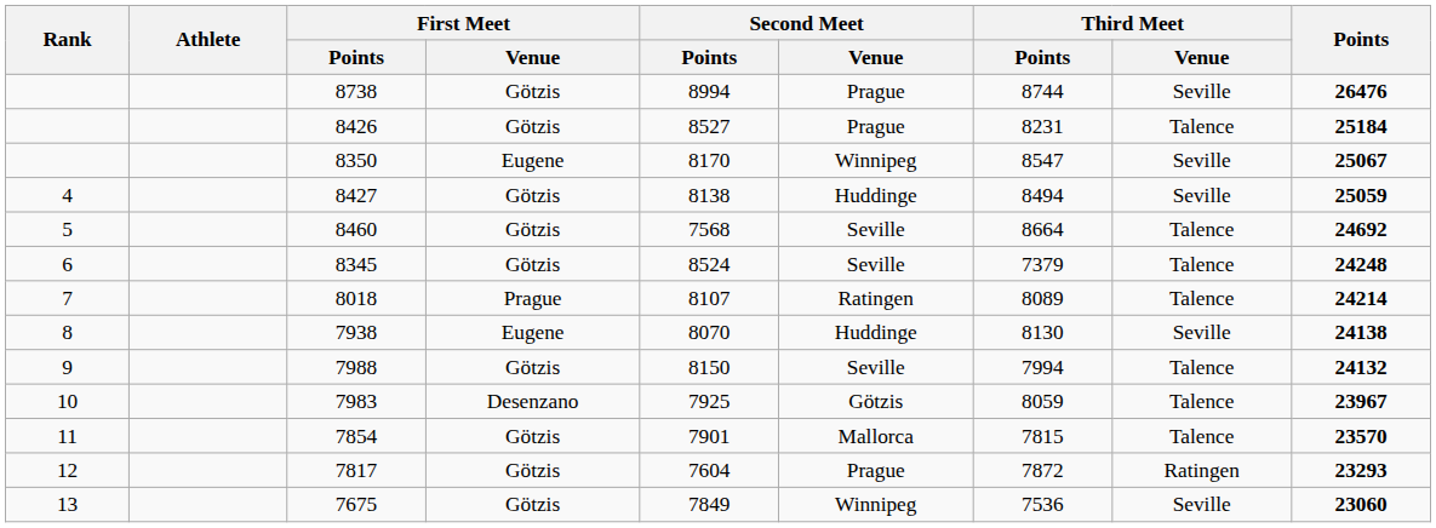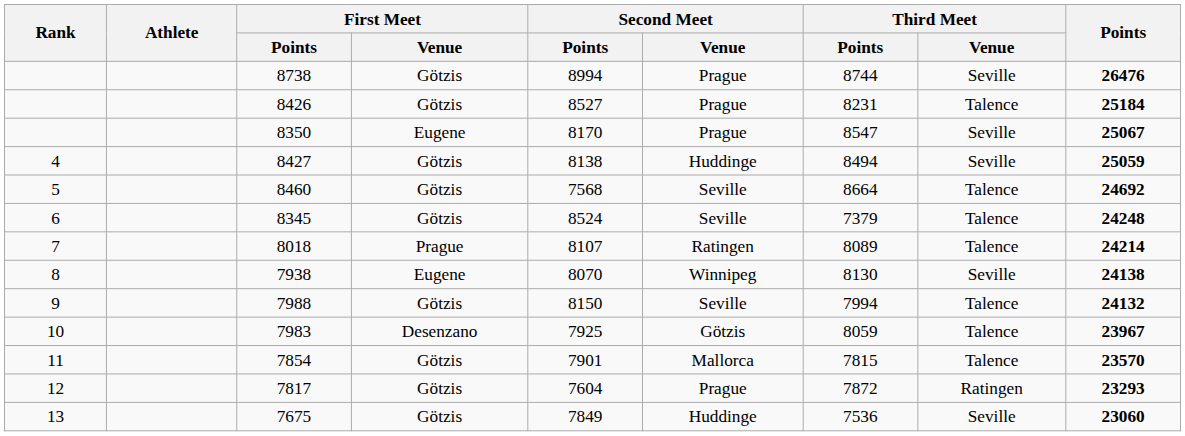8350 | Second Meet / Venue: Winnipeg -> Prague
7938 | Second Meet / Venue: Huddinge -> Winnipeg
7675 | Second Meet / Venue: Winnipeg -> Huddinge
